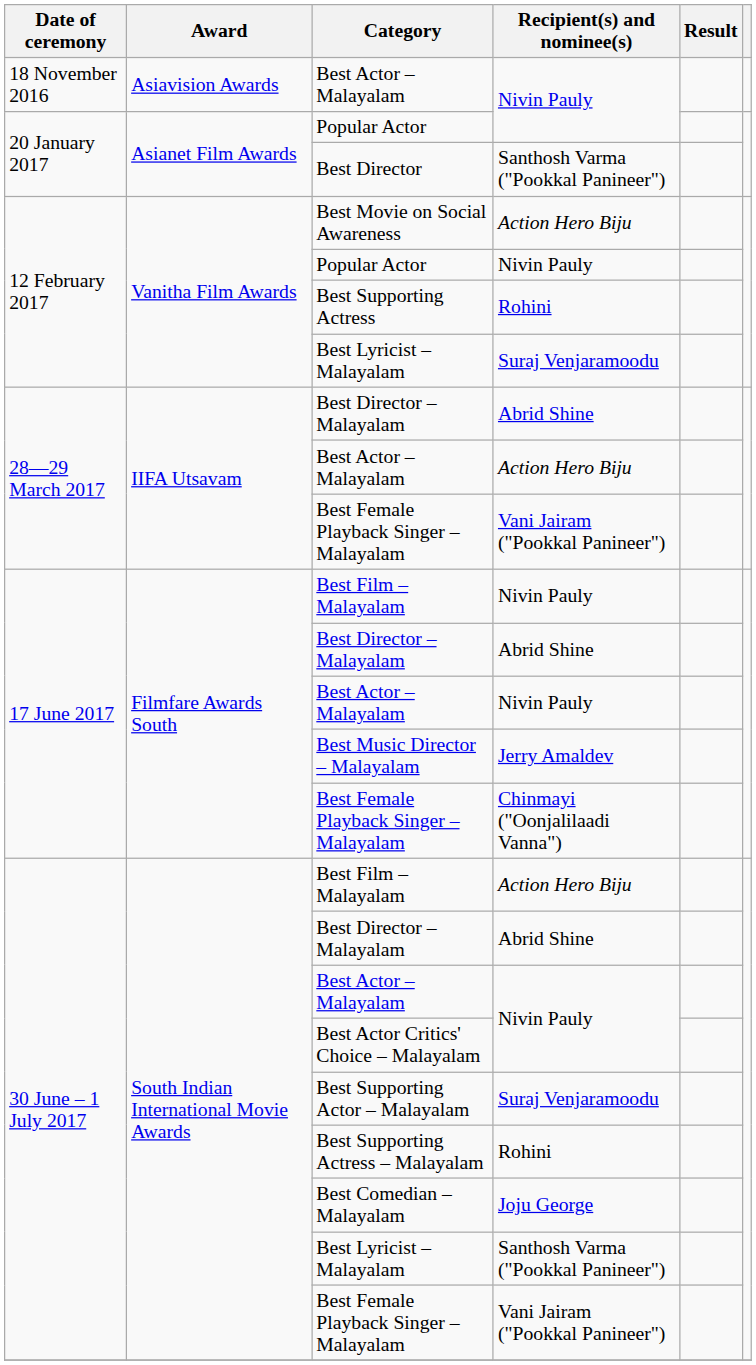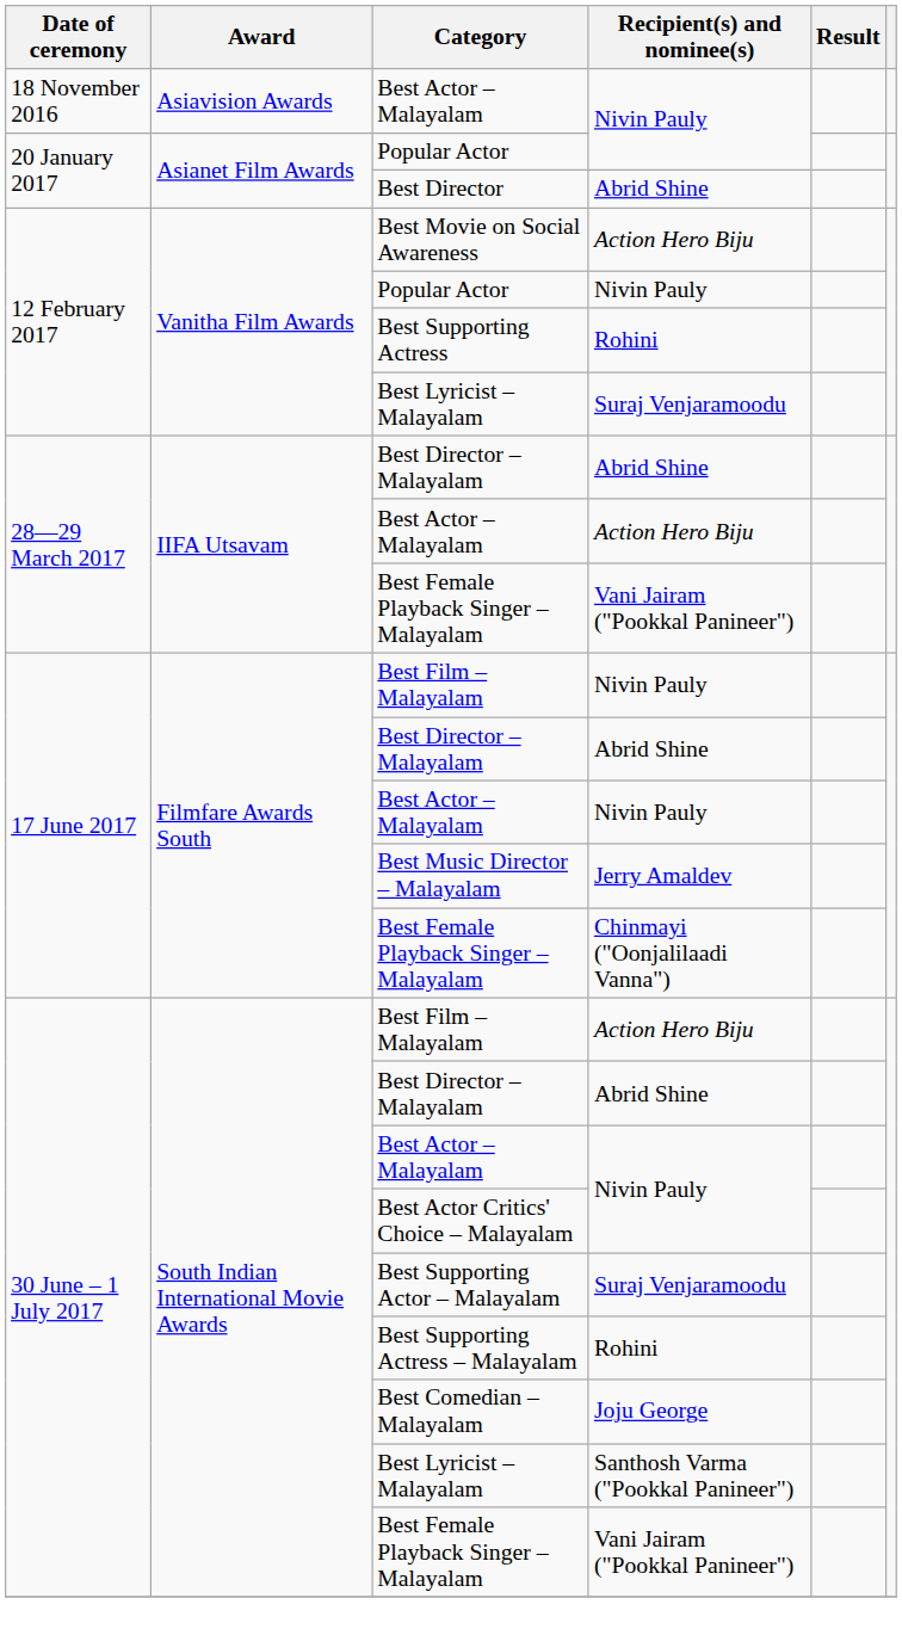Best Director | Recipient(s) and nominee(s): Santhosh Varma ("Pookkal Panineer") -> Abrid Shine
